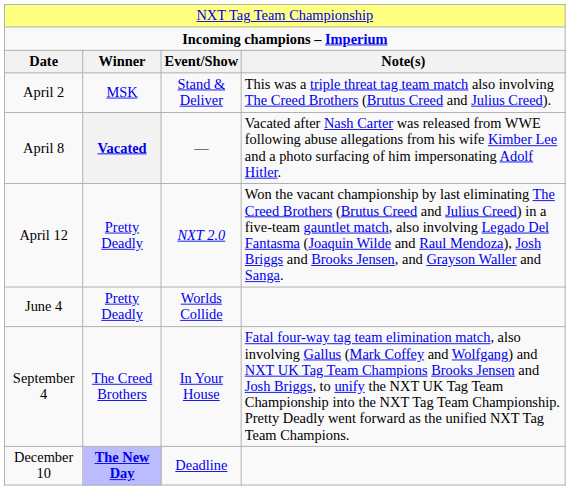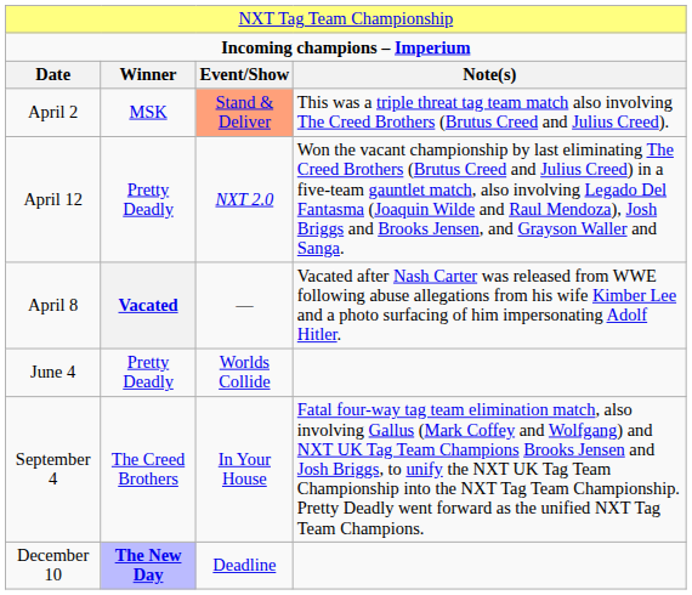April 2 | column 3: no background -> lightsalmon background
rows swapped: April 8 <-> April 12
